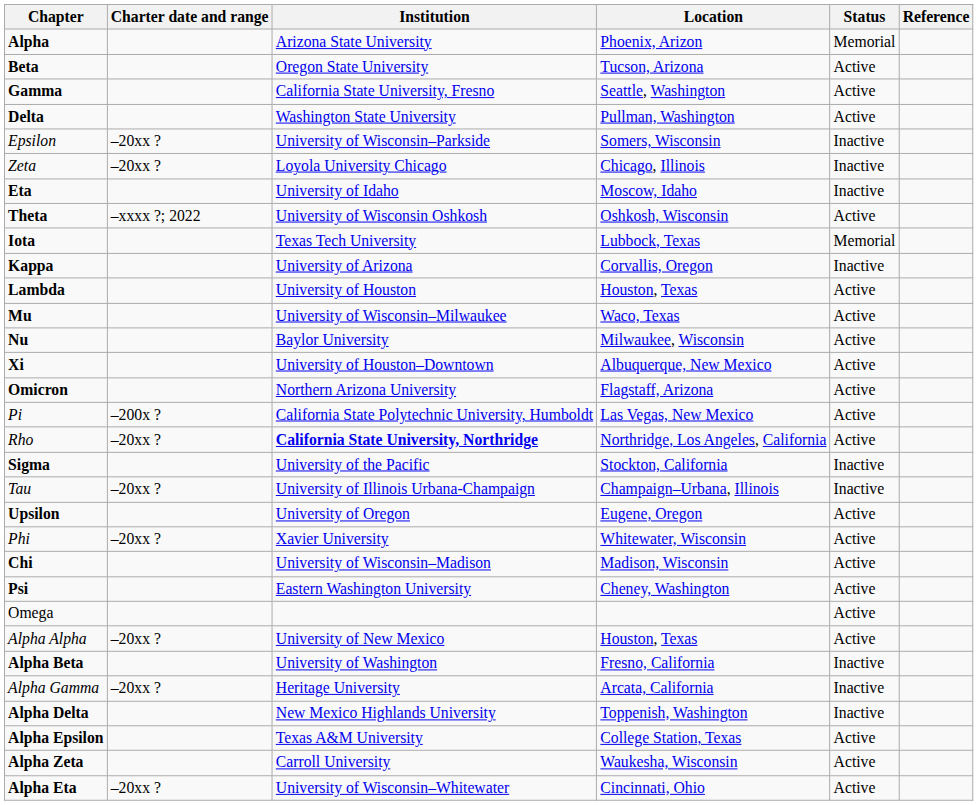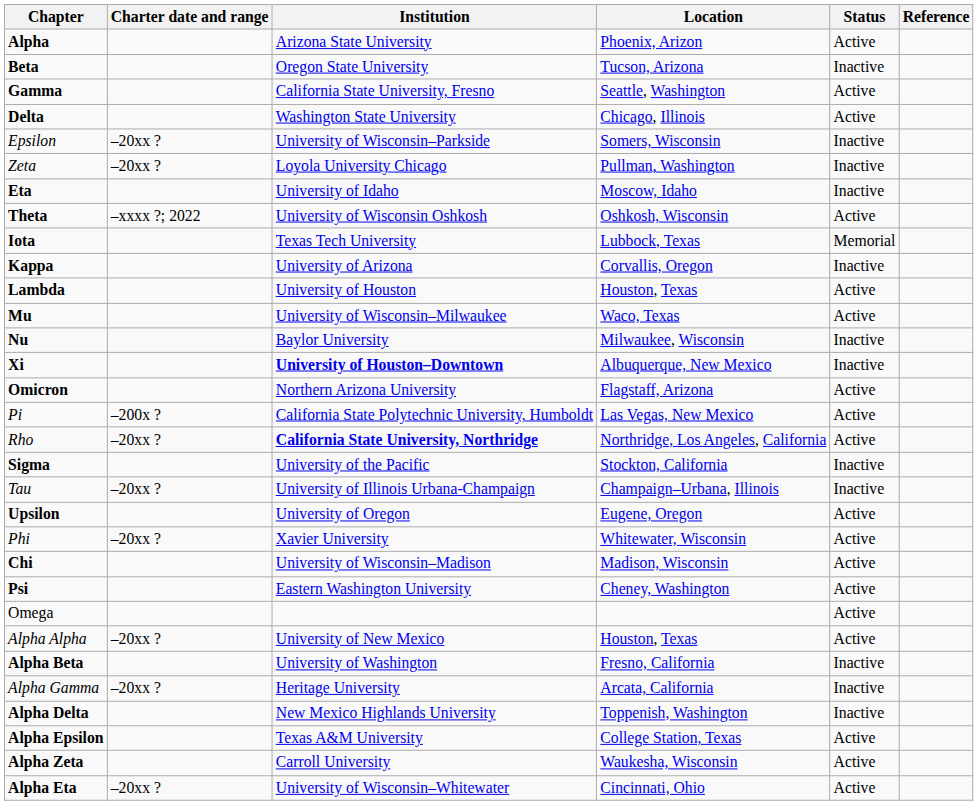Alpha | Status: Memorial -> Active
Beta | Status: Active -> Inactive
Delta | Location: Pullman, Washington -> Chicago, Illinois
Zeta | Location: Chicago, Illinois -> Pullman, Washington
Nu | Status: Active -> Inactive
Xi | Institution: normal -> bold
Xi | Status: Active -> Inactive
